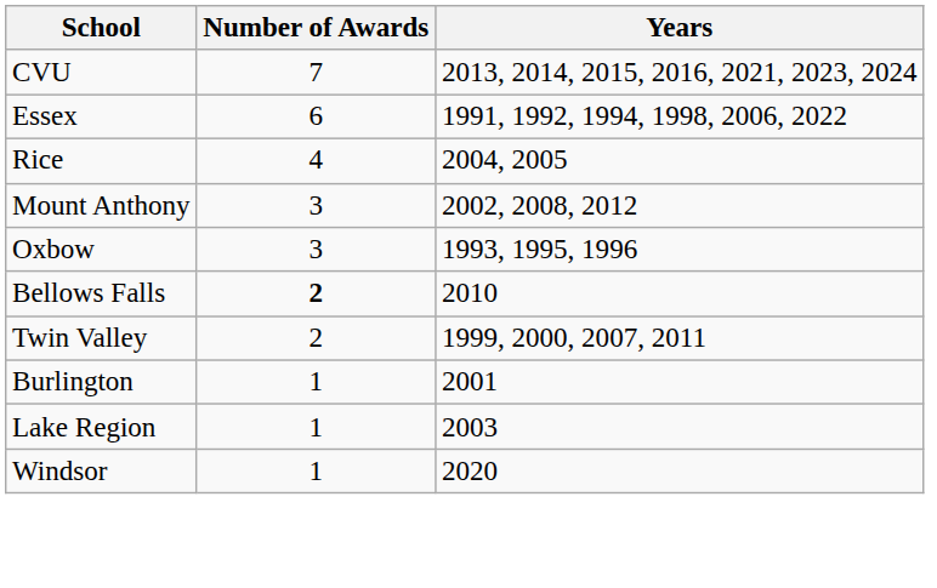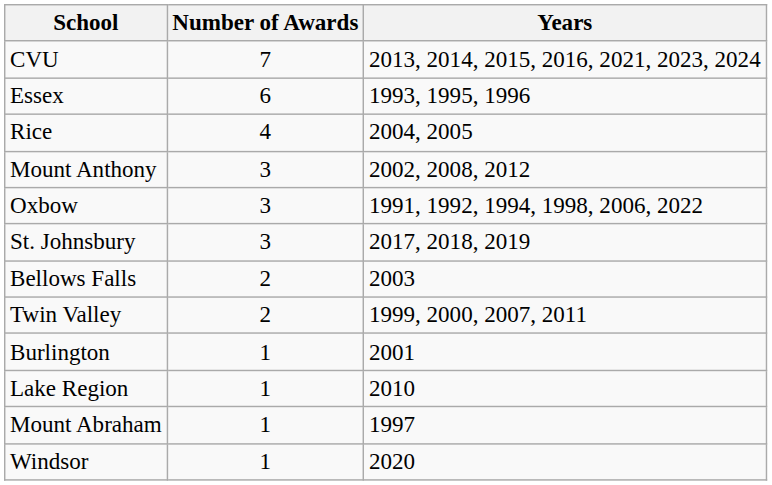Essex | Years: 1991, 1992, 1994, 1998, 2006, 2022 -> 1993, 1995, 1996
Oxbow | Years: 1993, 1995, 1996 -> 1991, 1992, 1994, 1998, 2006, 2022
+ row: St. Johnsbury | 3 | 2017, 2018, 2019
Bellows Falls | Number of Awards: bold -> normal
Bellows Falls | Years: 2010 -> 2003
Lake Region | Years: 2003 -> 2010
+ row: Mount Abraham | 1 | 1997
